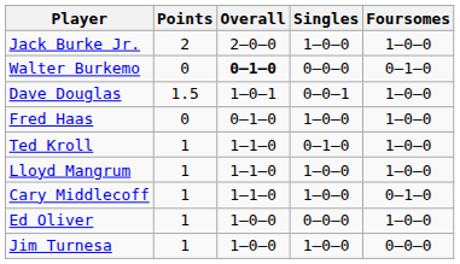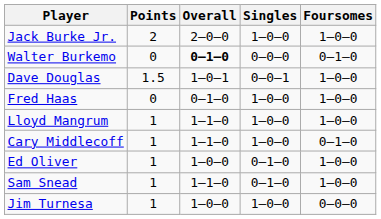- row: Ted Kroll | 1 | 1–1–0 | 0–1–0 | 1–0–0
Ed Oliver | Singles: 0–0–0 -> 0–1–0
+ row: Sam Snead | 1 | 1–1–0 | 0–1–0 | 1–0–0
